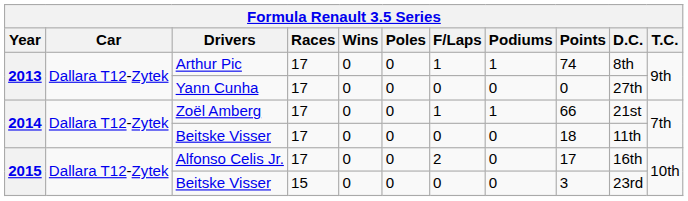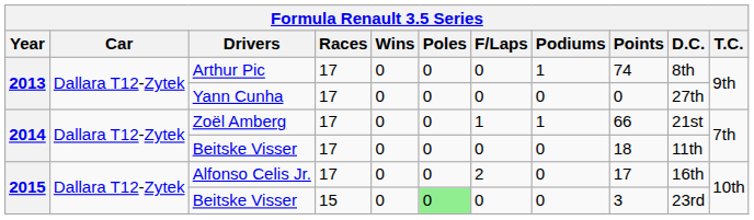Arthur Pic | F/Laps: 1 -> 0
2015 / Beitske Visser | Poles: no background -> lightgreen background
